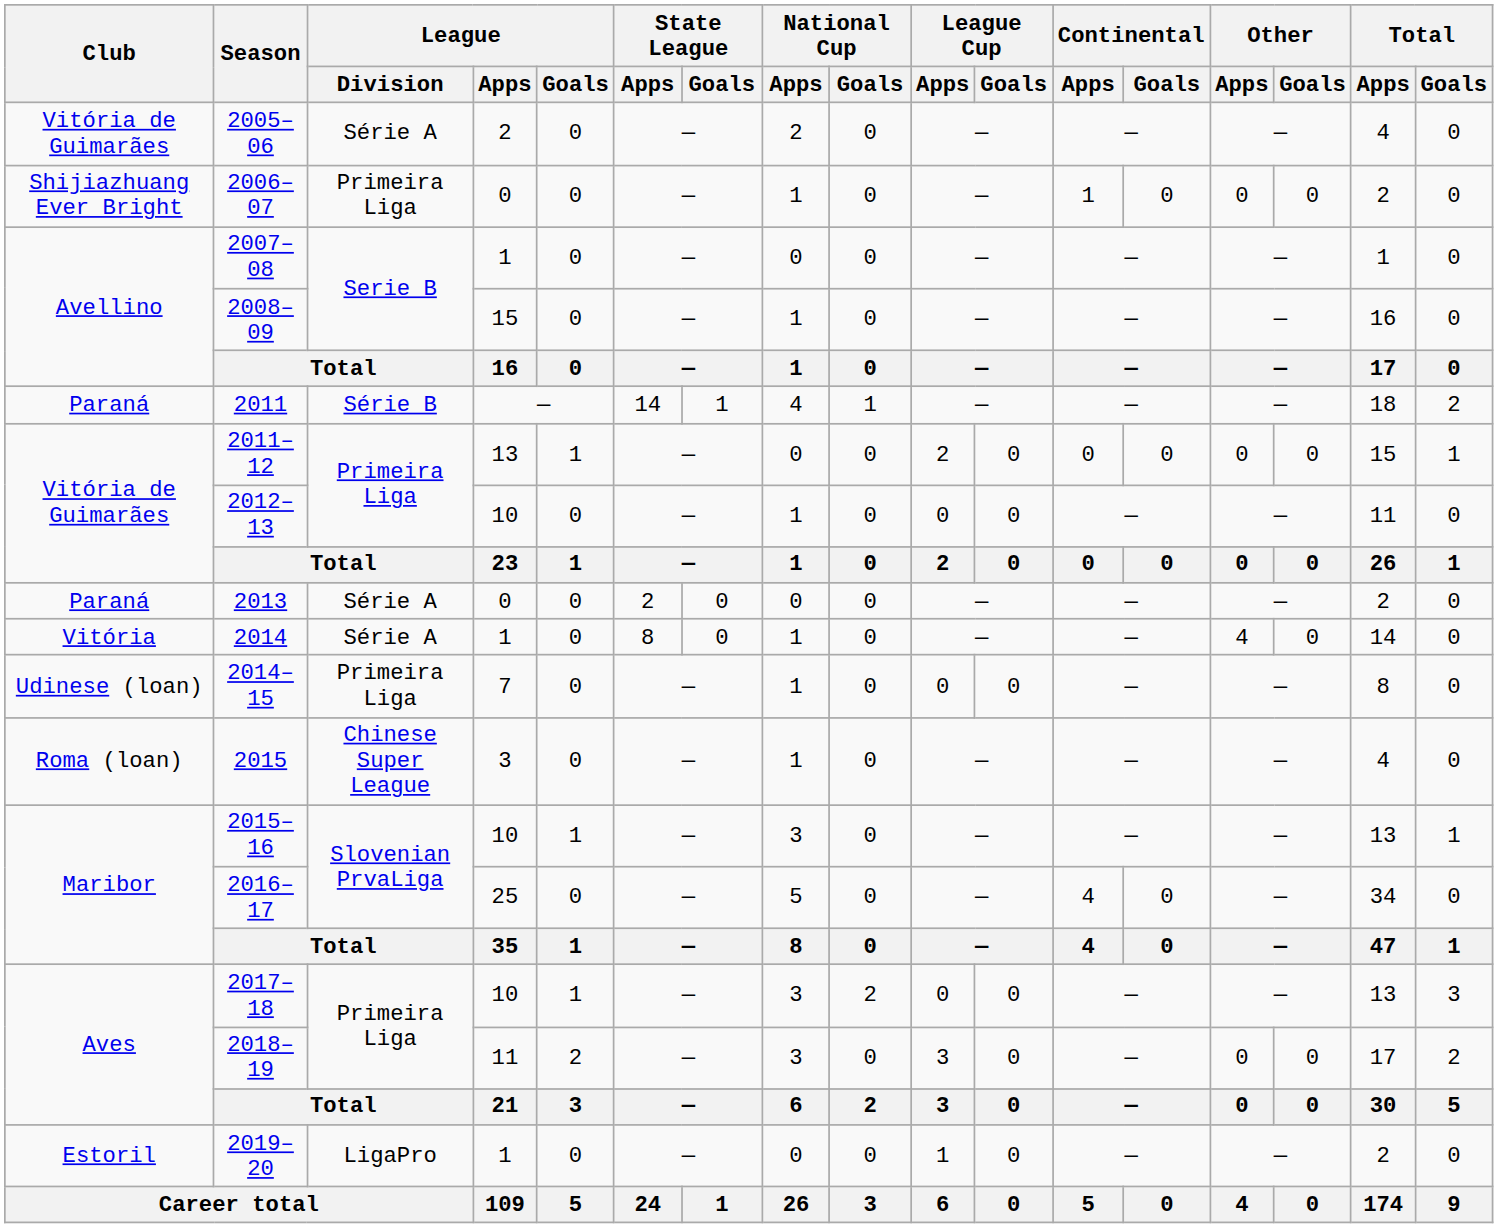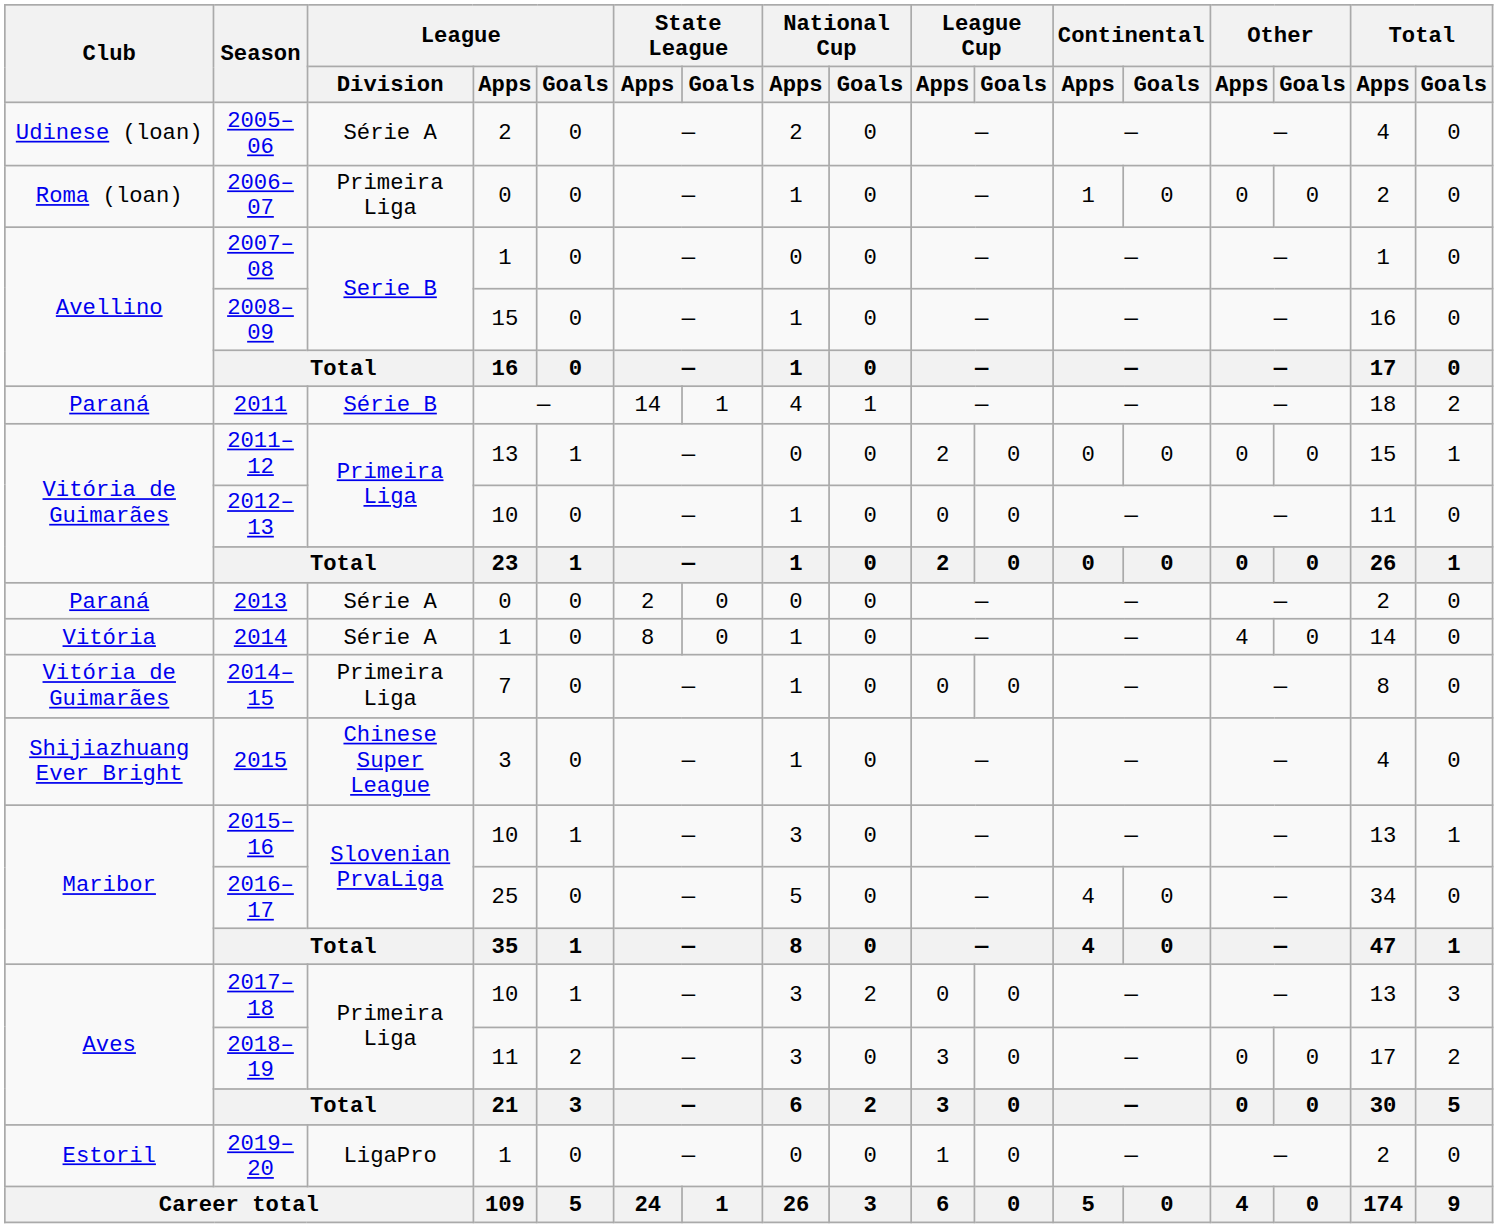2005–06 | Club: Vitória de Guimarães -> Udinese (loan)
2006–07 | Club: Shijiazhuang Ever Bright -> Roma (loan)
2014–15 | Club: Udinese (loan) -> Vitória de Guimarães
2015 | Club: Roma (loan) -> Shijiazhuang Ever Bright
